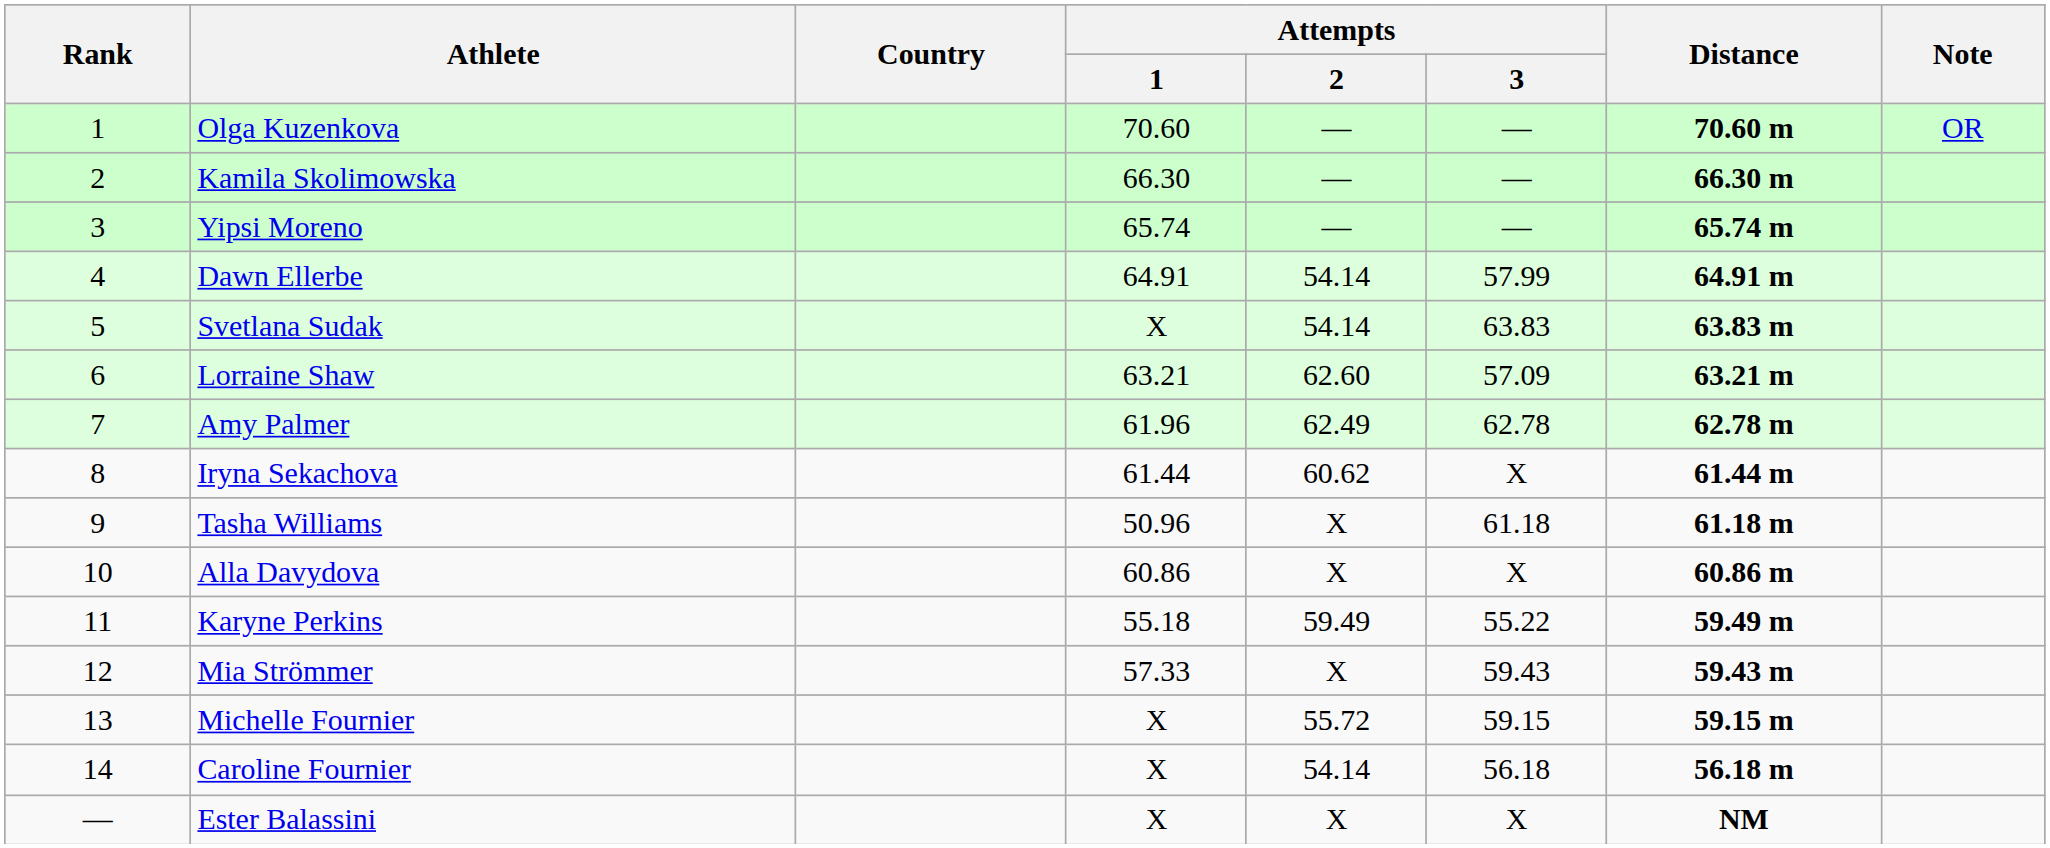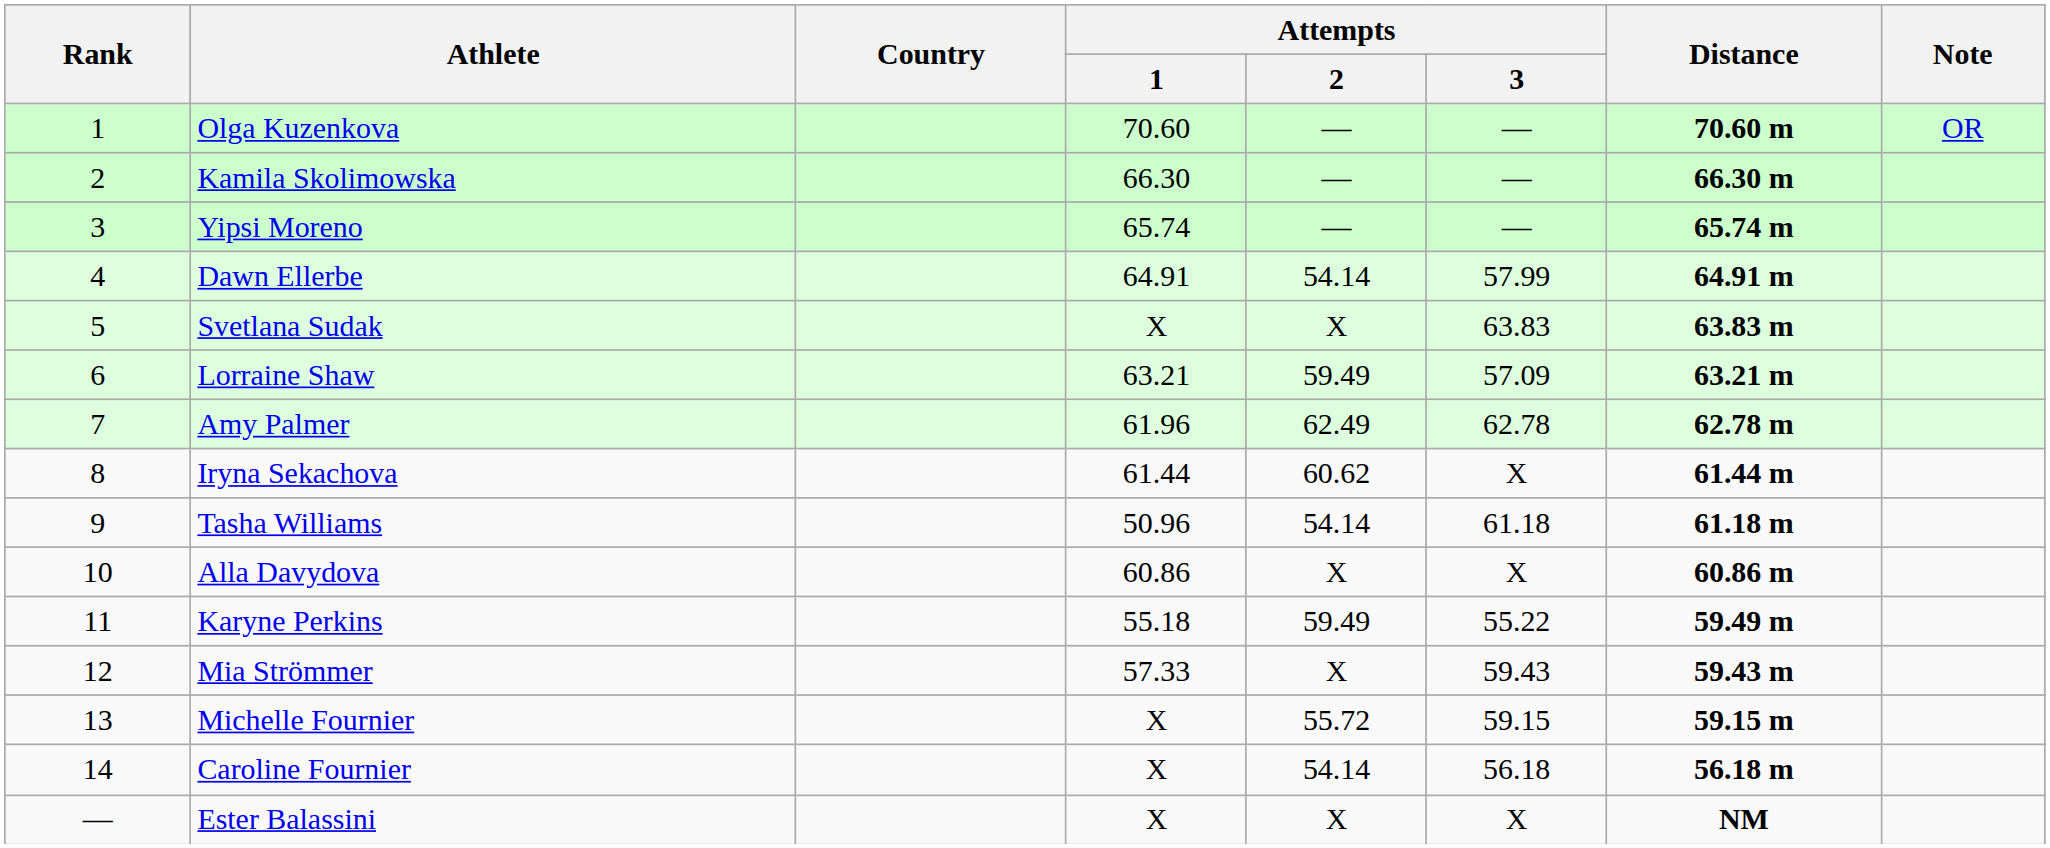Svetlana Sudak | Attempts / 2: 54.14 -> X
Lorraine Shaw | Attempts / 2: 62.60 -> 59.49
Tasha Williams | Attempts / 2: X -> 54.14
